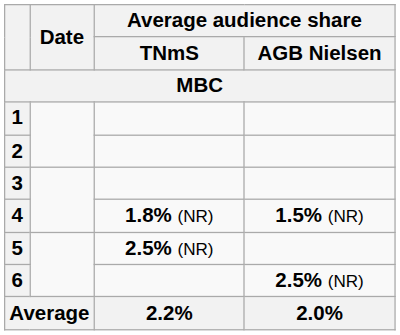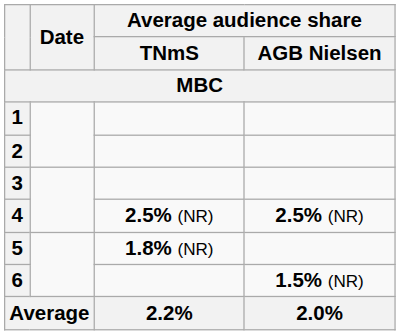4 | Average audience share / TNmS: 1.8% (NR) -> 2.5% (NR)
4 | Average audience share / AGB Nielsen: 1.5% (NR) -> 2.5% (NR)
5 | Average audience share / TNmS: 2.5% (NR) -> 1.8% (NR)
6 | Average audience share / AGB Nielsen: 2.5% (NR) -> 1.5% (NR)
